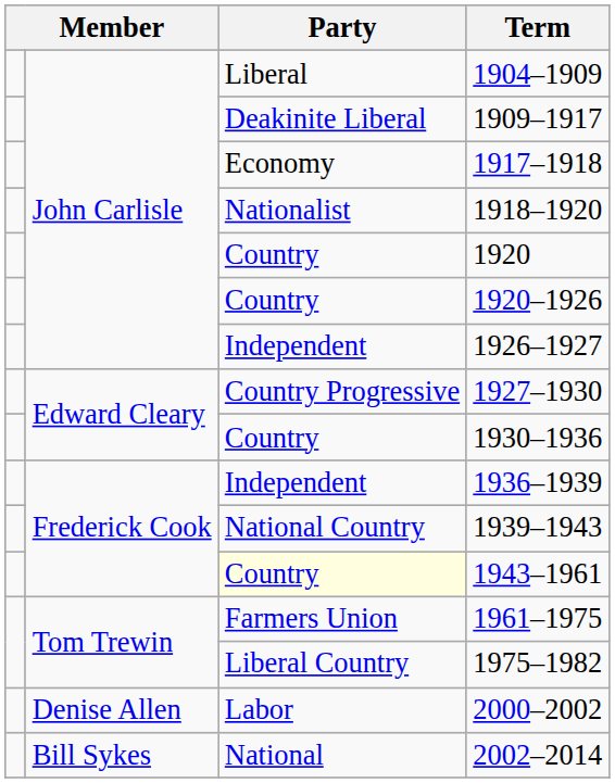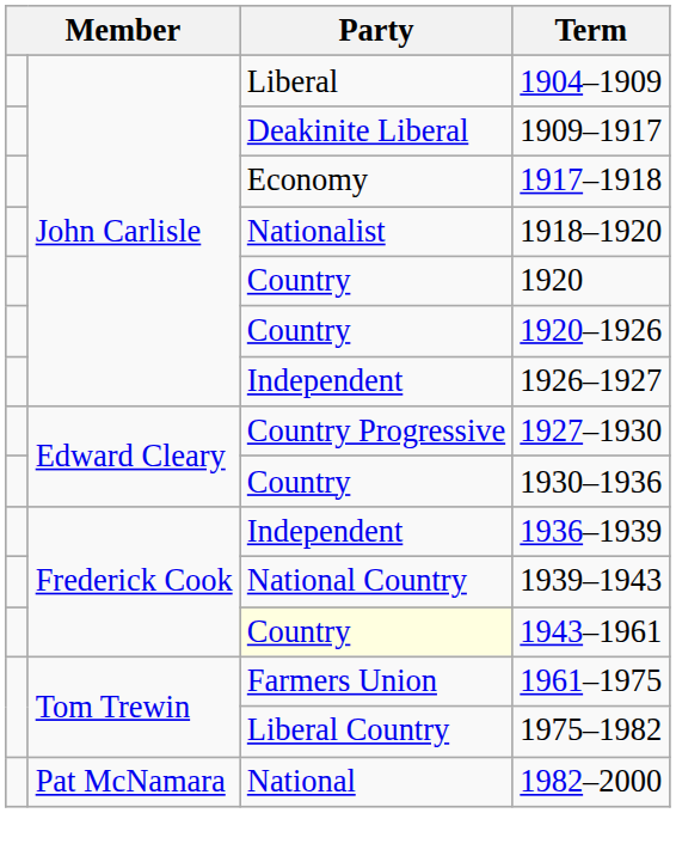+ row: Pat McNamara | National | 1982–2000
- row: Denise Allen | Labor | 2000–2002
- row: Bill Sykes | National | 2002–2014
